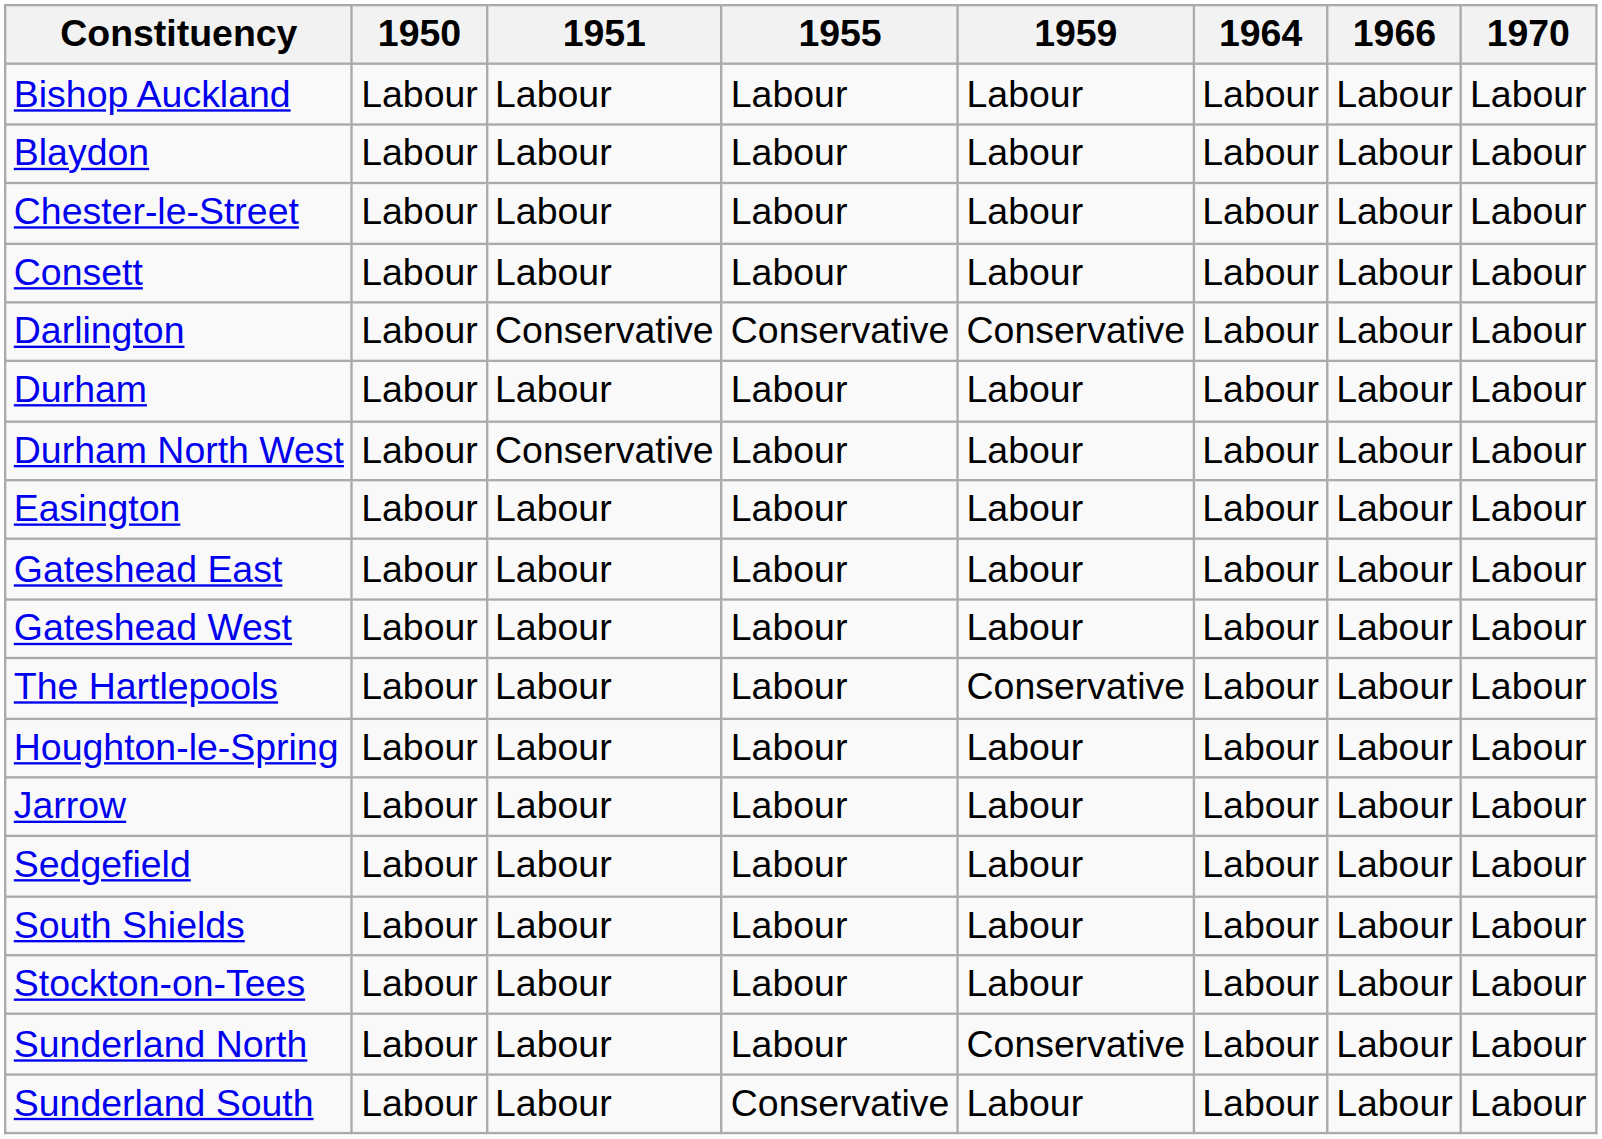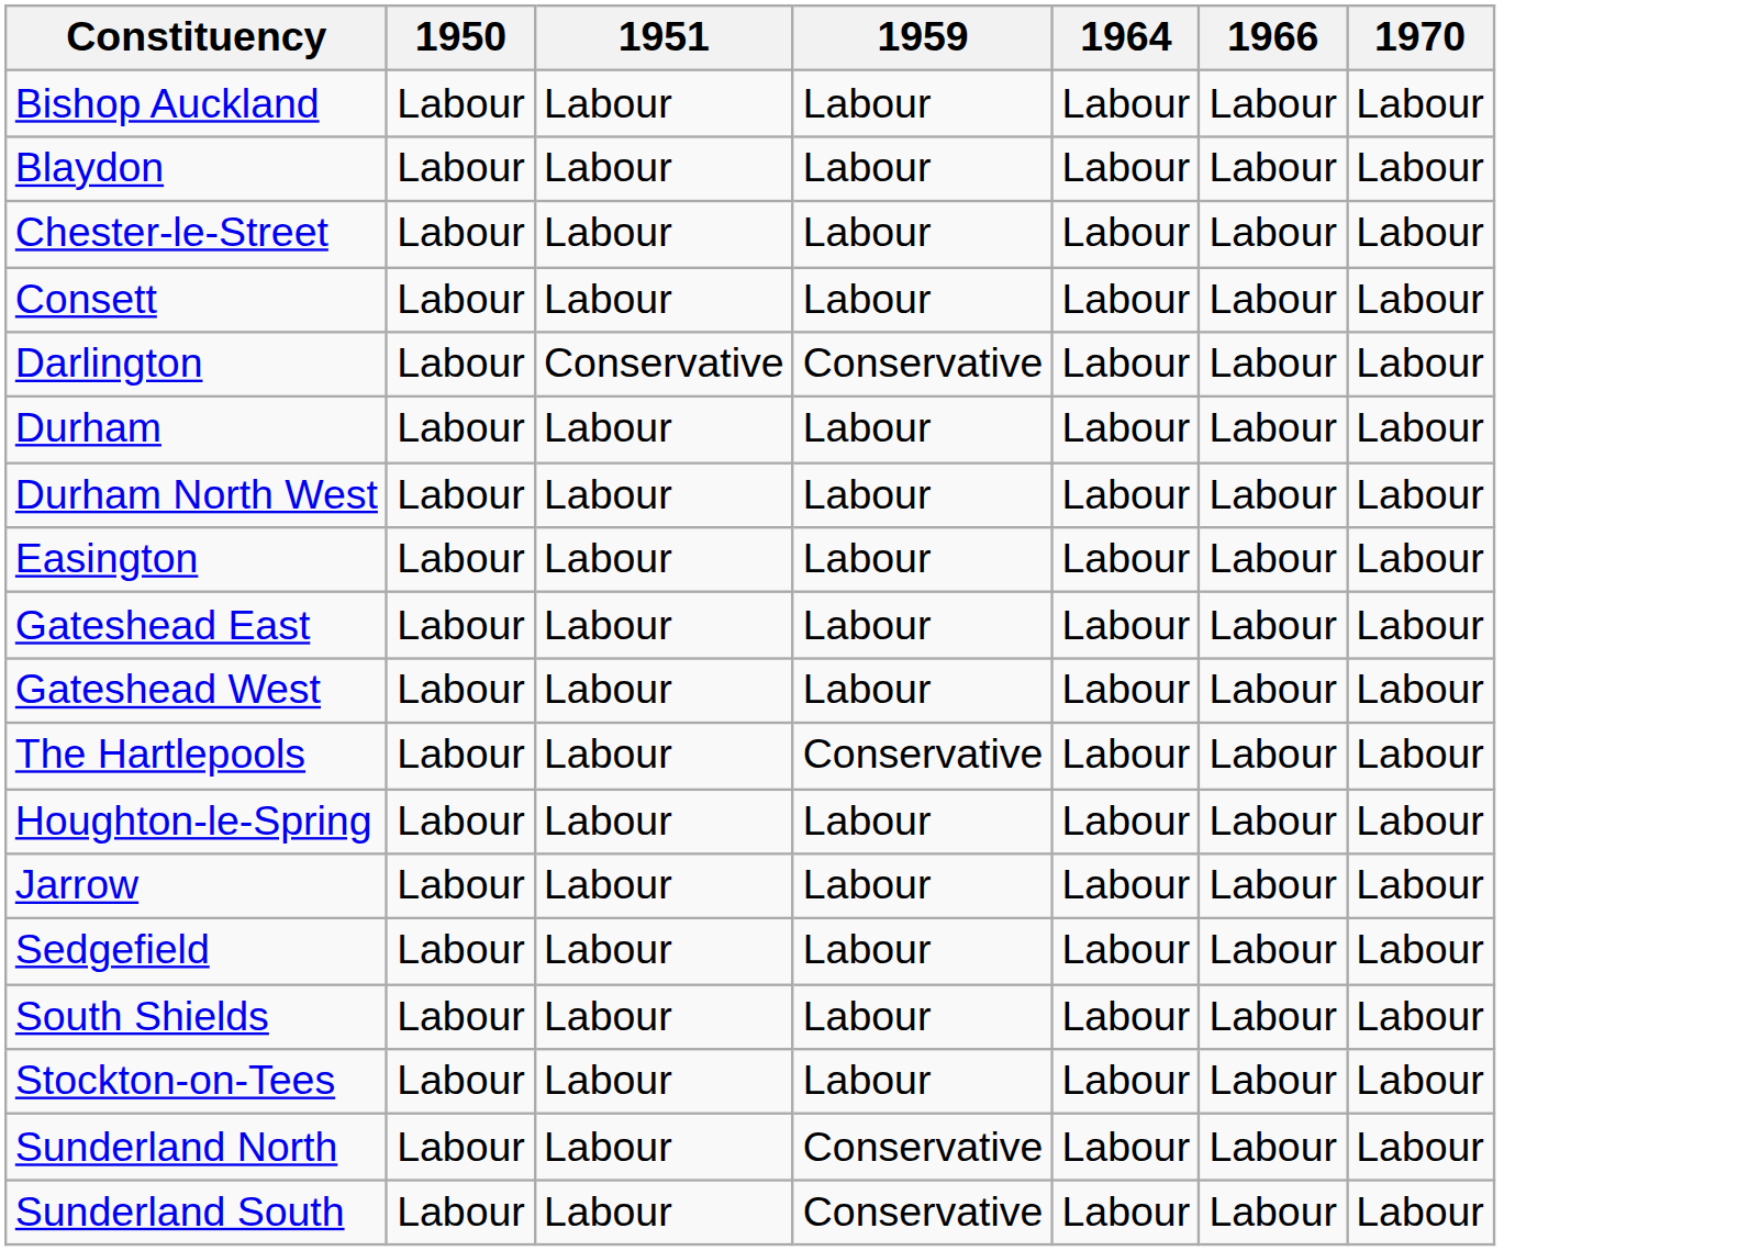- column: 1955 | Labour | Labour | Labour | Labour | Conservative | Labour | Labour | Labour | Labour | Labour | Labour | Labour | Labour | Labour | Labour | Labour | Labour | Conservative
Durham North West | 1951: Conservative -> Labour
Sunderland South | 1959: Labour -> Conservative
